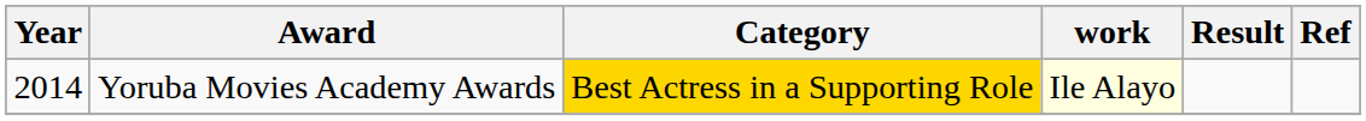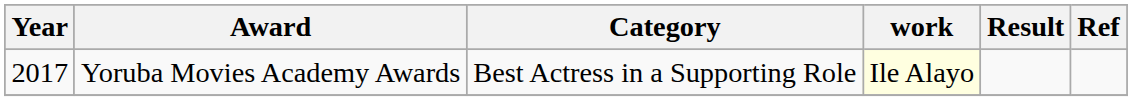Yoruba Movies Academy Awards | Year: 2014 -> 2017
Yoruba Movies Academy Awards | Category: gold background -> no background
